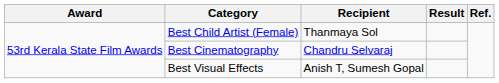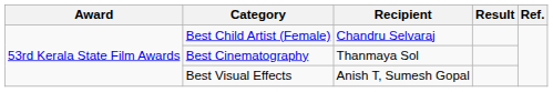Best Child Artist (Female) | Recipient: Thanmaya Sol -> Chandru Selvaraj
Best Cinematography | Recipient: Chandru Selvaraj -> Thanmaya Sol
